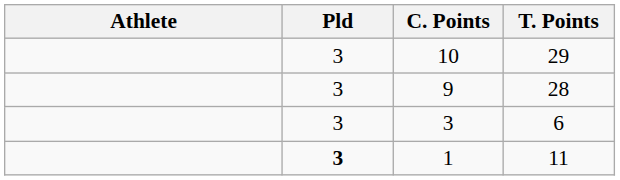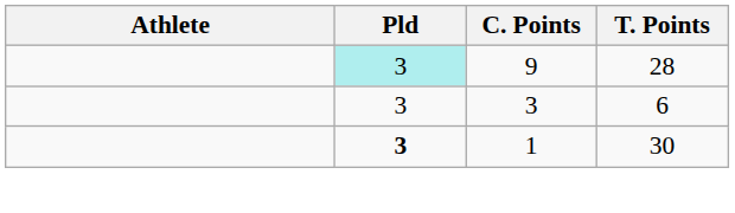- row: 3 | 10 | 29
9 | Pld: no background -> paleturquoise background
1 | T. Points: 11 -> 30
